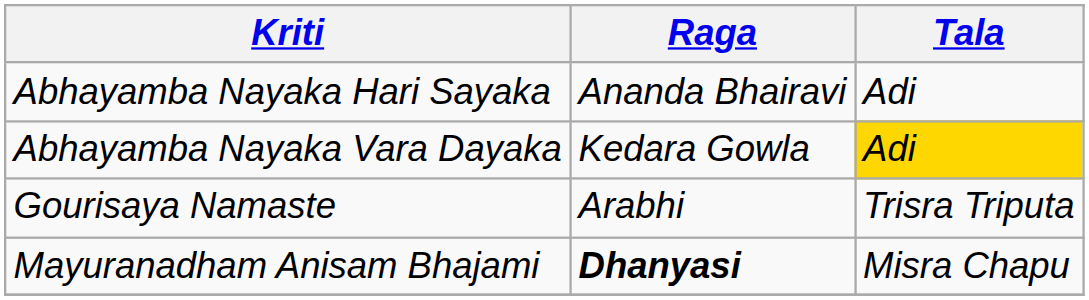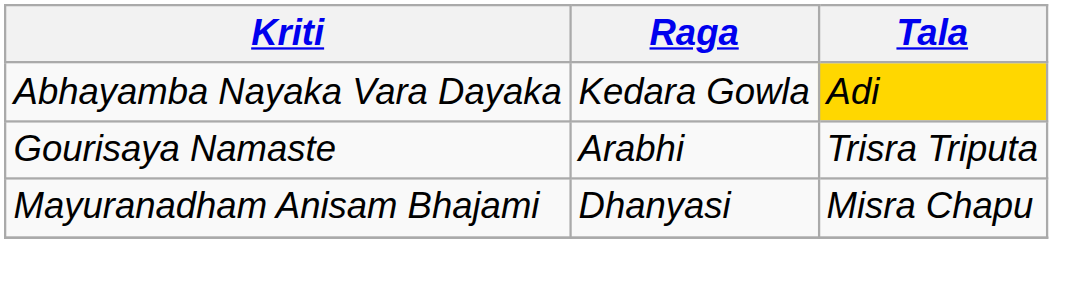- row: Abhayamba Nayaka Hari Sayaka | Ananda Bhairavi | Adi
Mayuranadham Anisam Bhajami | Raga: bold -> normal
